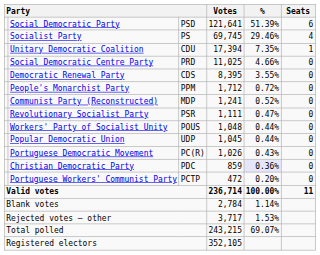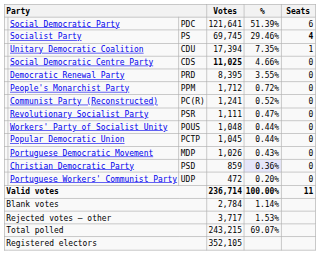Social Democratic Party | column 3: PSD -> PDC
Socialist Party | Seats: normal -> bold
Social Democratic Centre Party | column 3: PRD -> CDS
Social Democratic Centre Party | Votes: normal -> bold
Democratic Renewal Party | column 3: CDS -> PRD
Communist Party (Reconstructed) | column 3: MDP -> PC(R)
Popular Democratic Union | column 3: UDP -> PCTP
Portuguese Democratic Movement | column 3: PC(R) -> MDP
Christian Democratic Party | column 3: PDC -> PSD
Portuguese Workers' Communist Party | column 3: PCTP -> UDP
